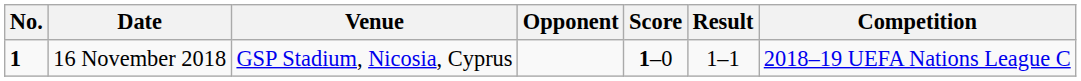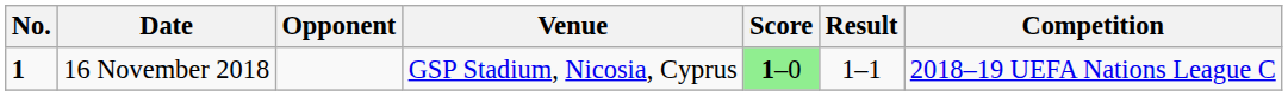columns swapped: Venue <-> Opponent
16 November 2018 | Score: no background -> lightgreen background
